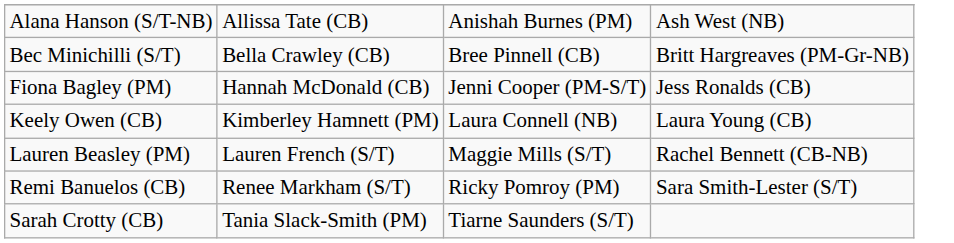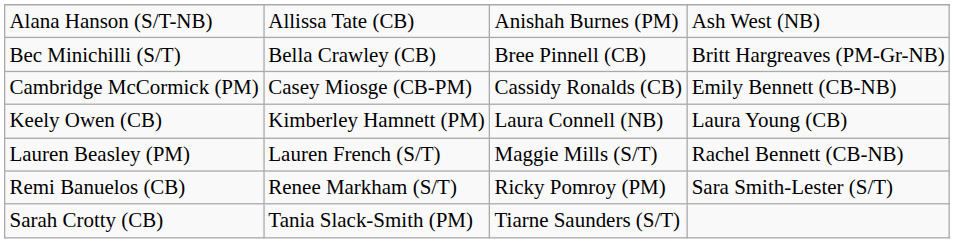+ row: Cambridge McCormick (PM) | Casey Miosge (CB-PM) | Cassidy Ronalds (CB) | Emily Bennett (CB-NB)
- row: Fiona Bagley (PM) | Hannah McDonald (CB) | Jenni Cooper (PM-S/T) | Jess Ronalds (CB)
